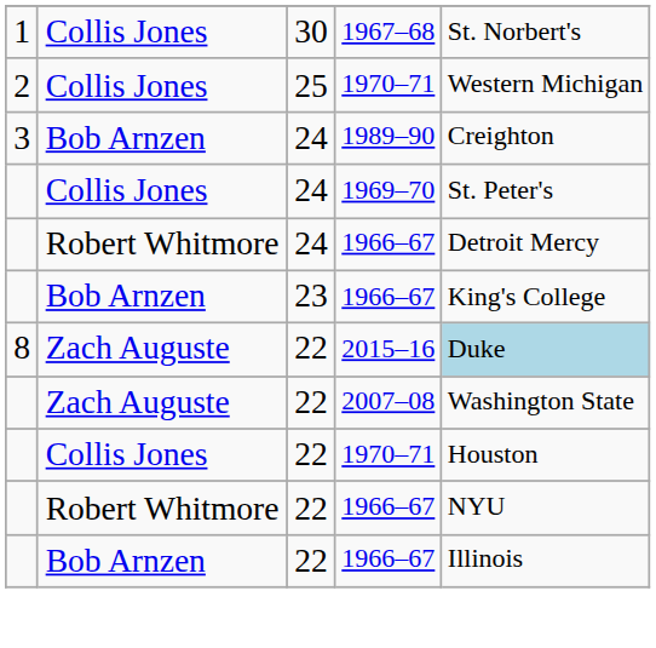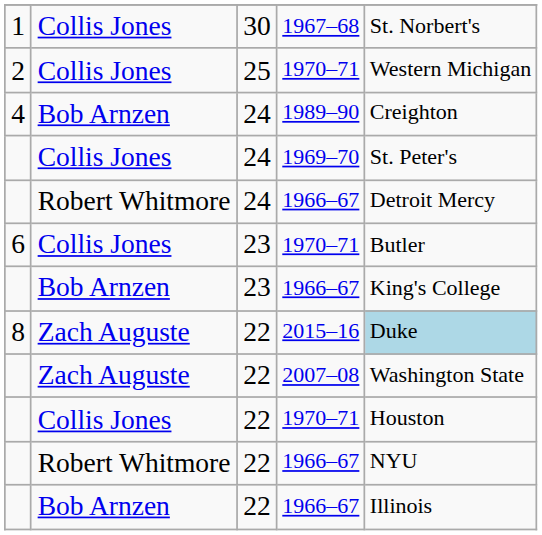1989–90 | column 1: 3 -> 4
+ row: 6 | Collis Jones | 23 | 1970–71 | Butler
